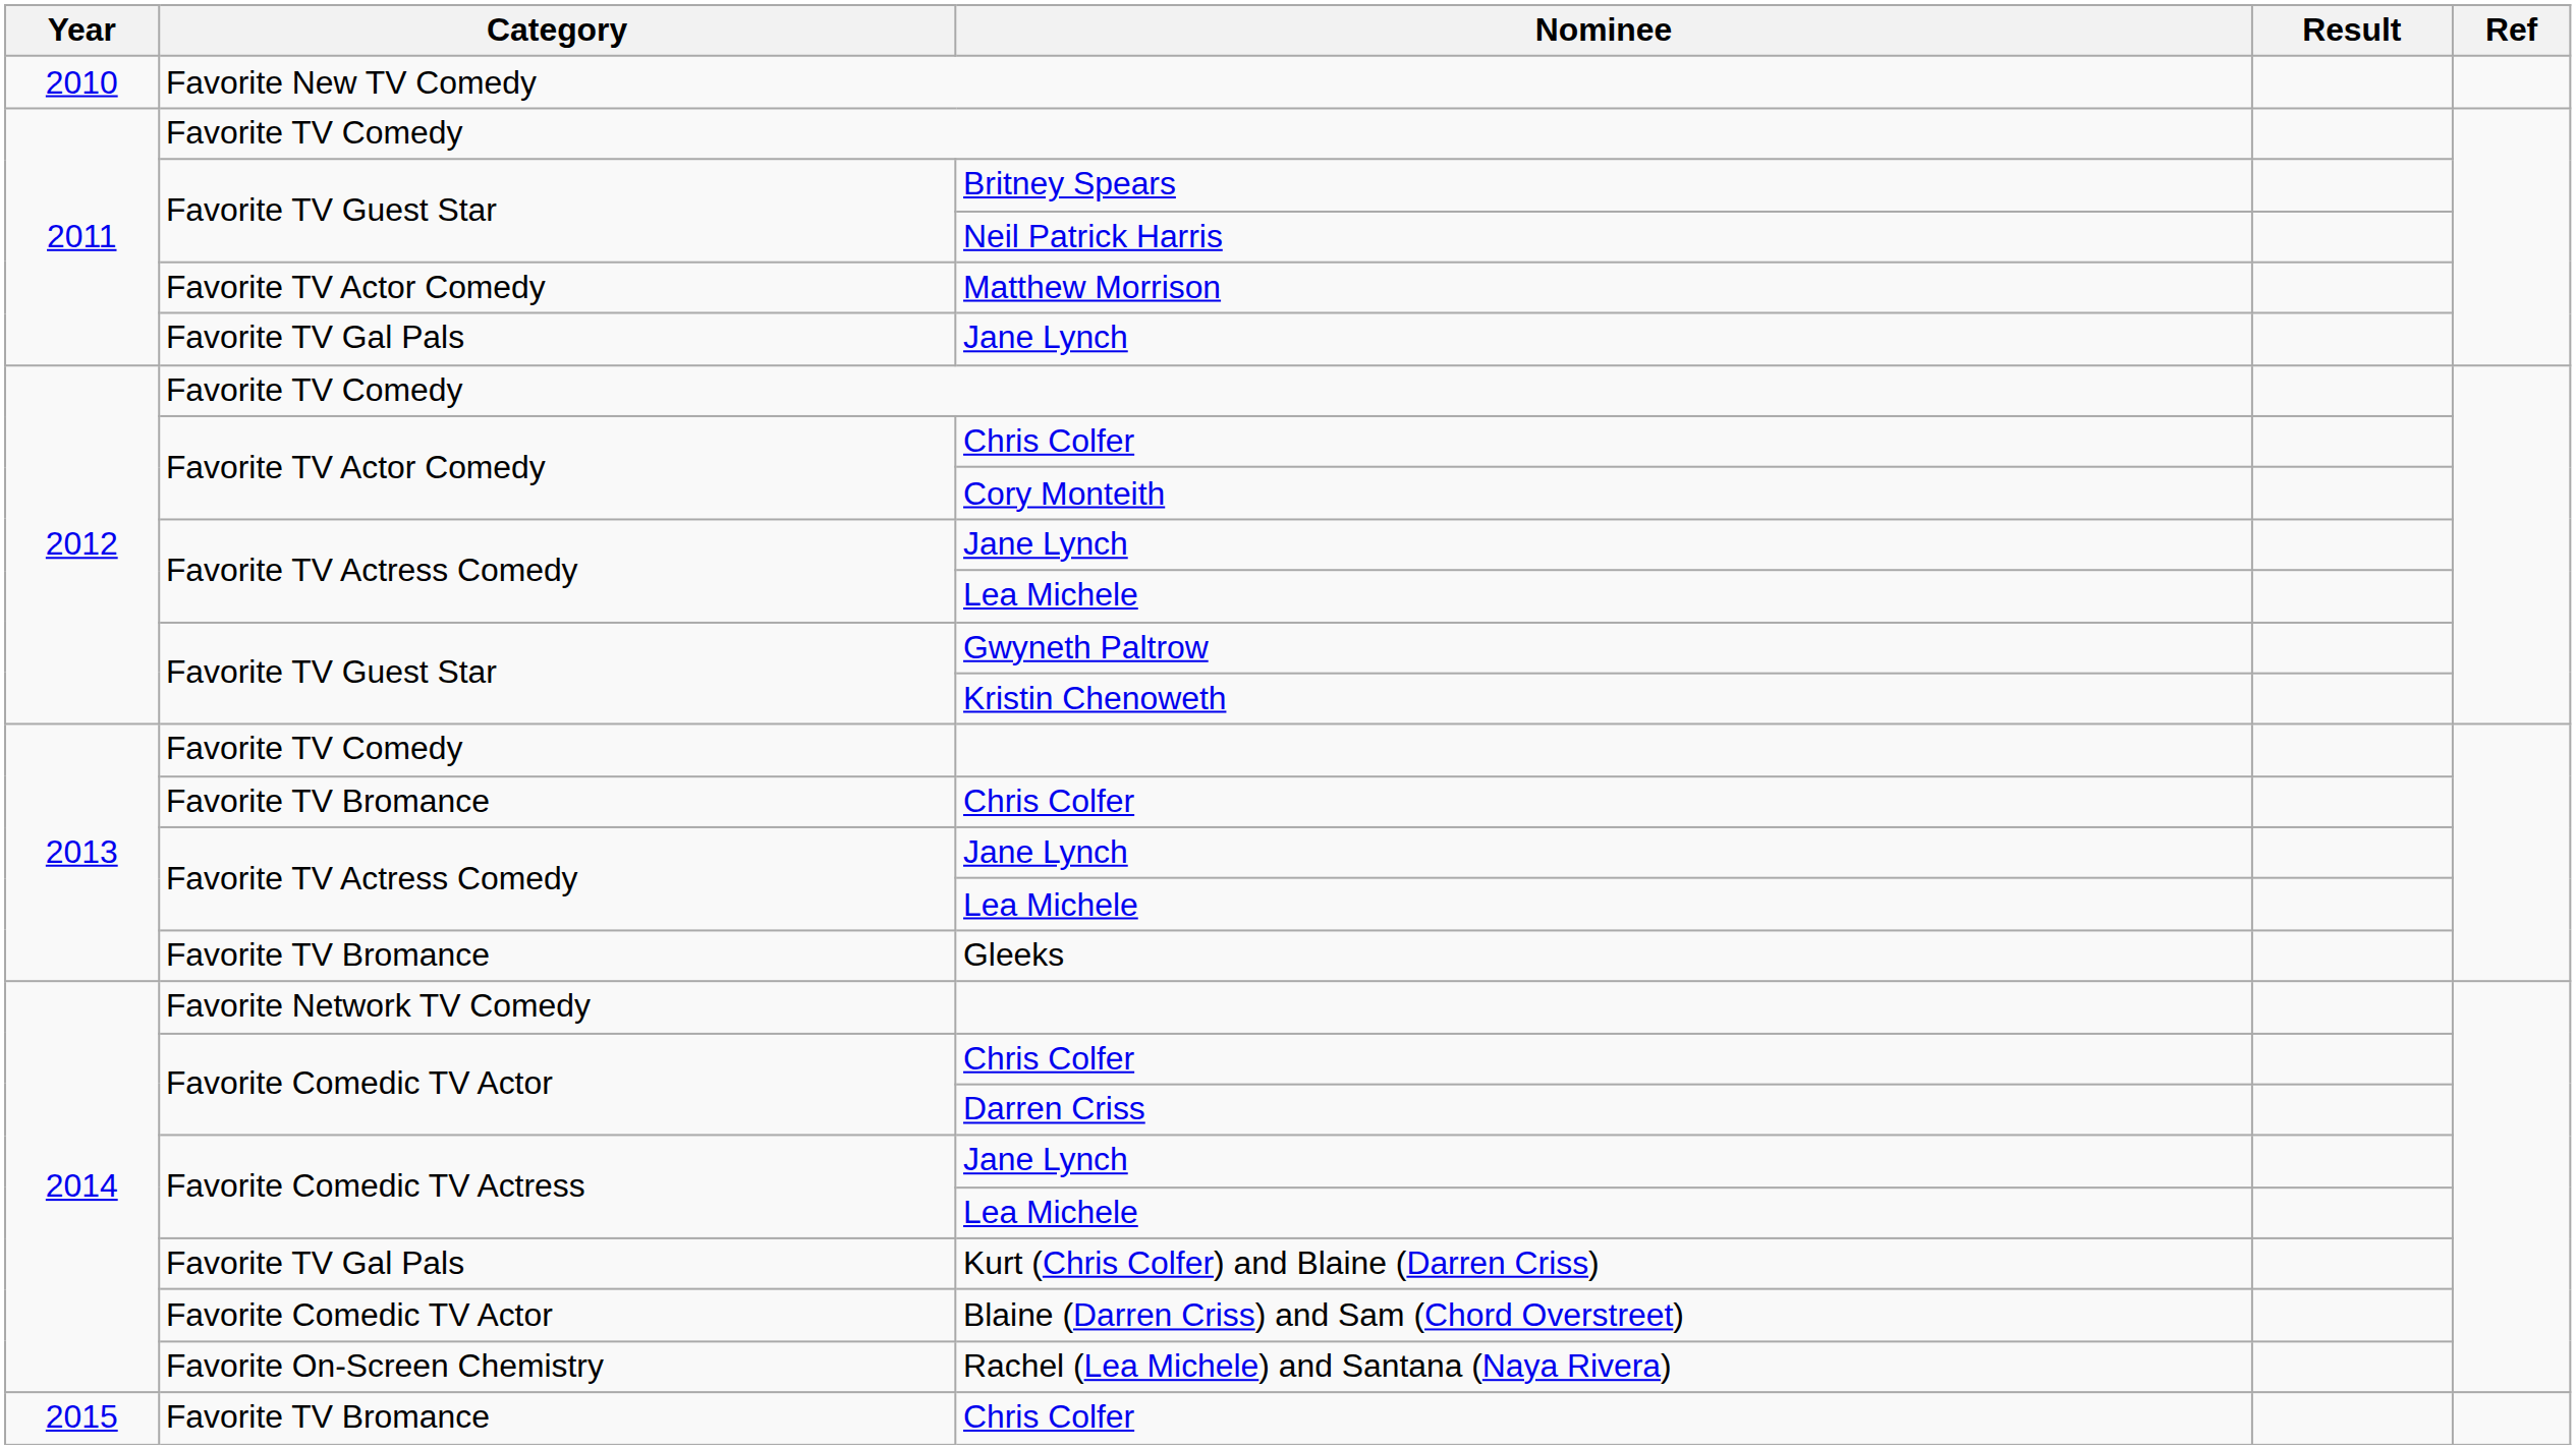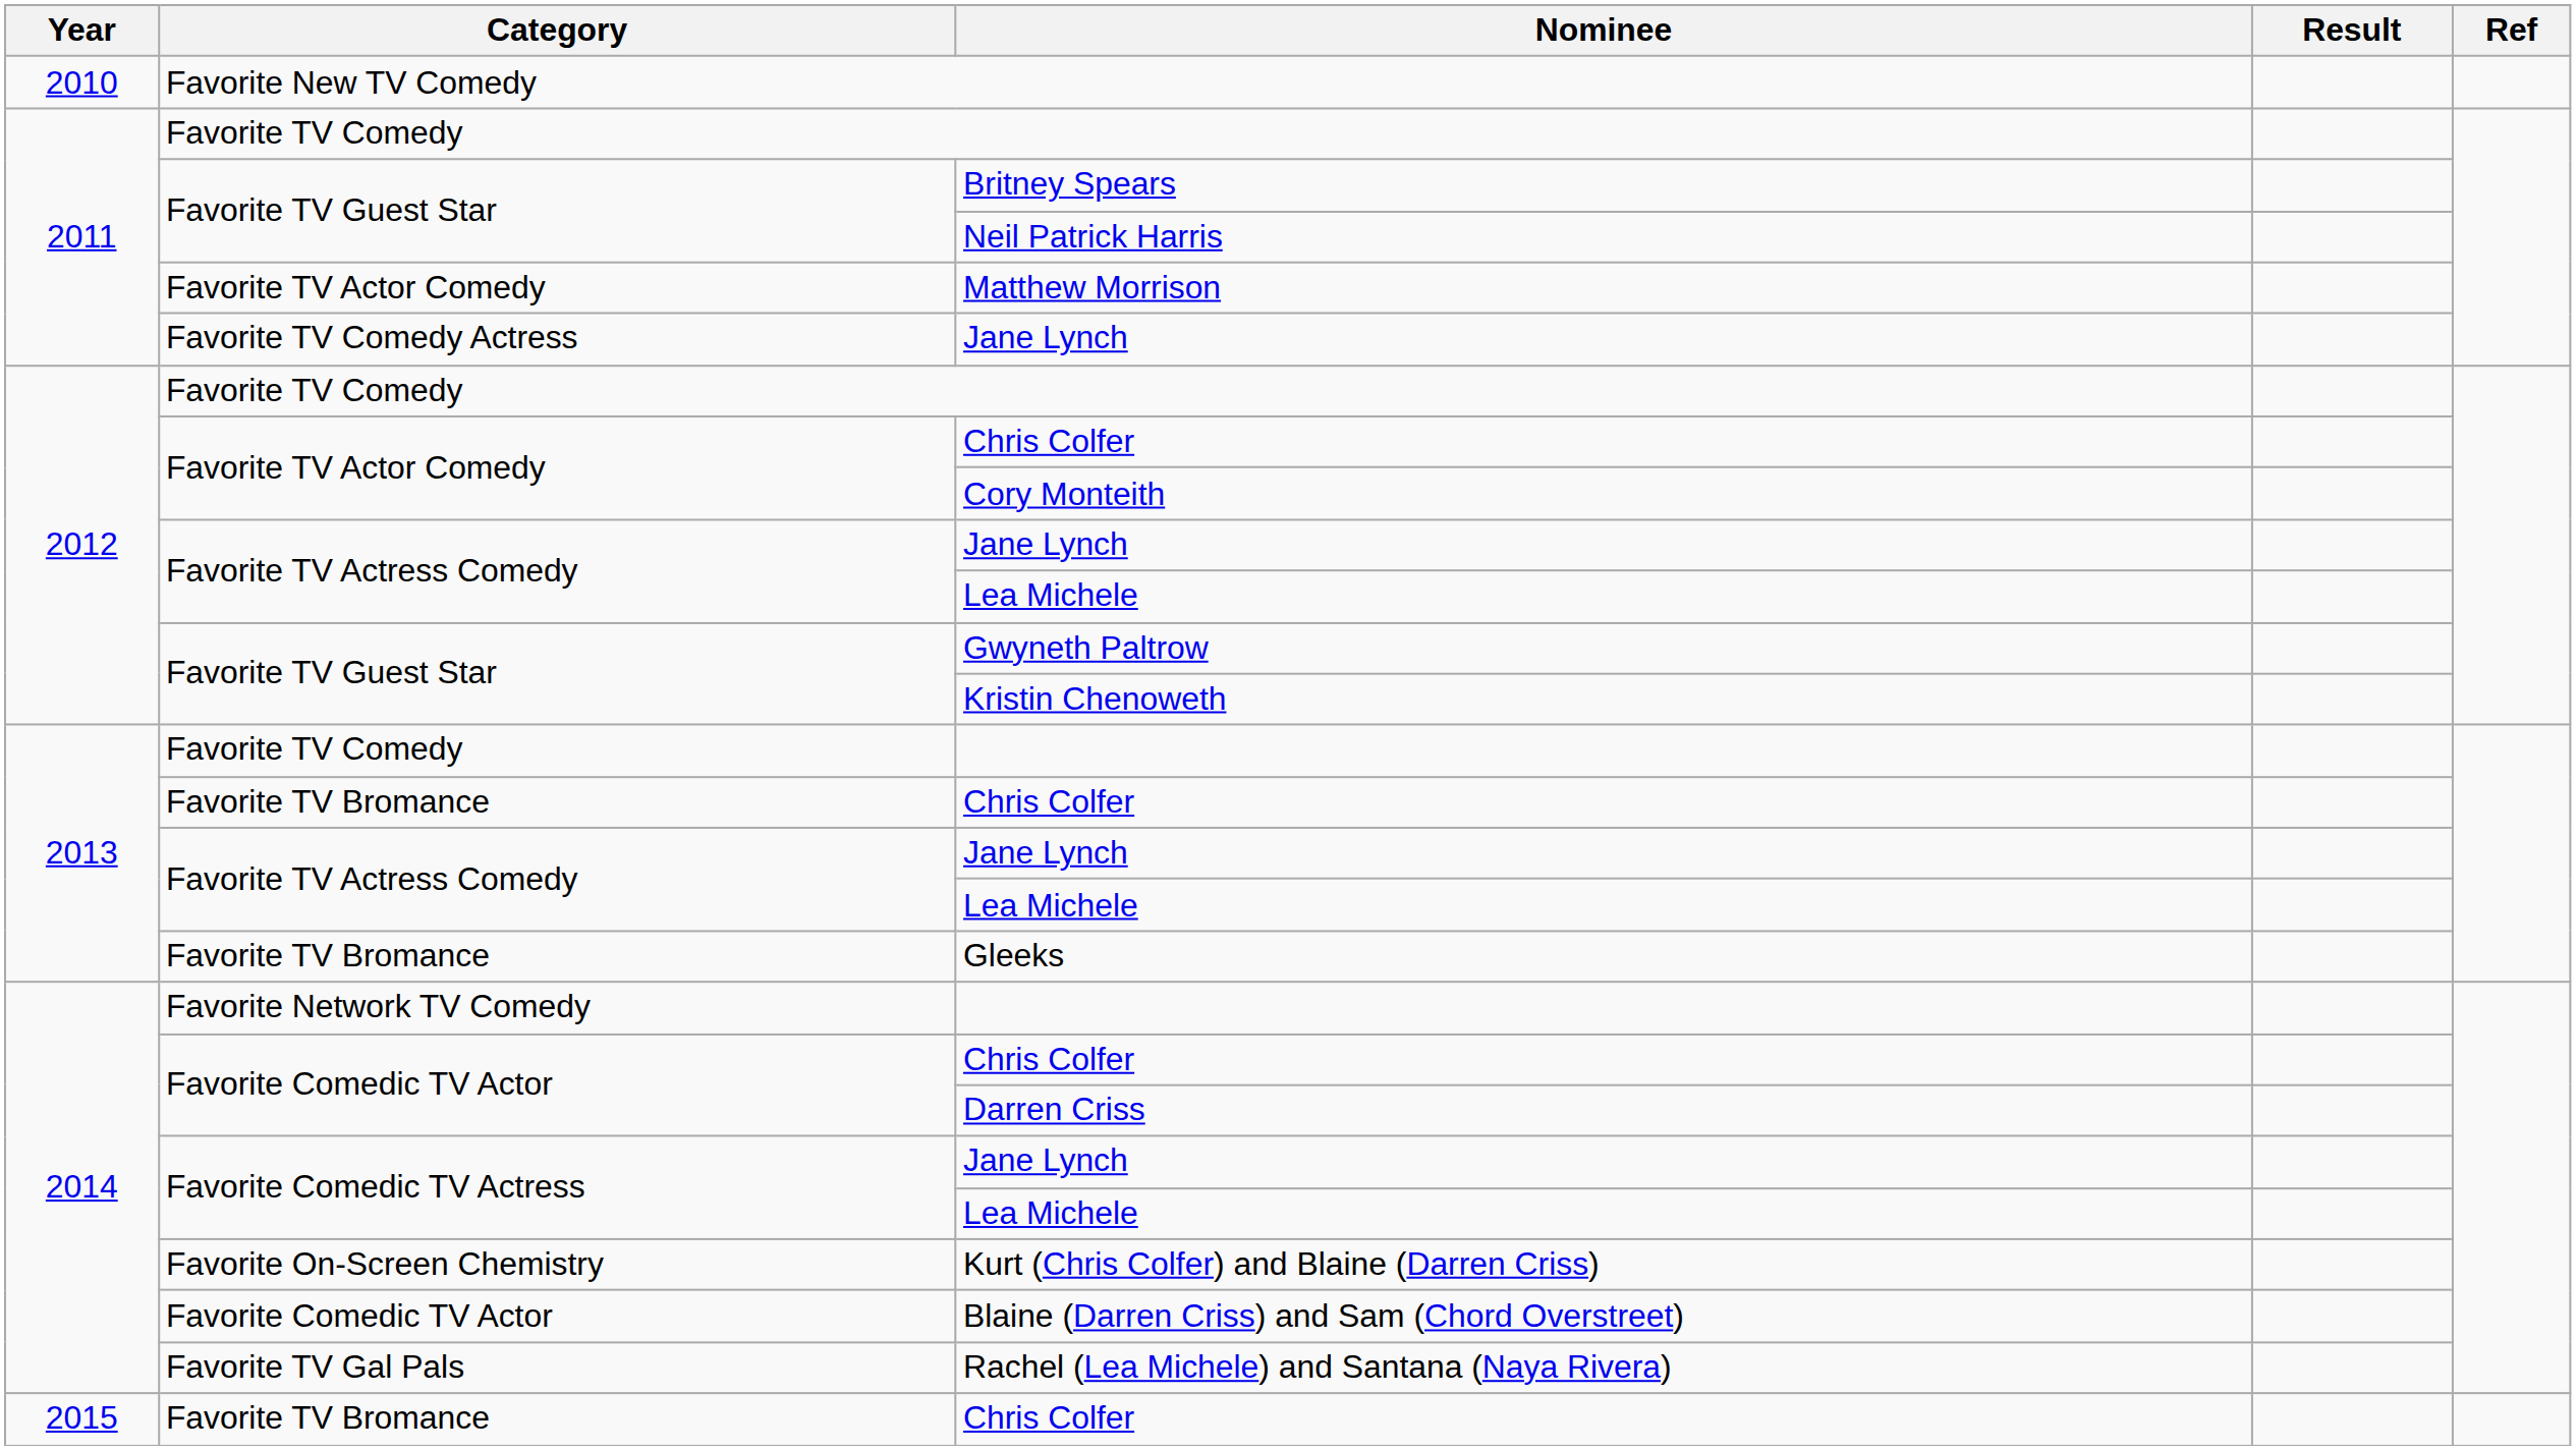2011 / Jane Lynch | Category: Favorite TV Gal Pals -> Favorite TV Comedy Actress
Kurt (Chris Colfer) and Blaine (Darren Criss) | Category: Favorite TV Gal Pals -> Favorite On-Screen Chemistry
Rachel (Lea Michele) and Santana (Naya Rivera) | Category: Favorite On-Screen Chemistry -> Favorite TV Gal Pals
